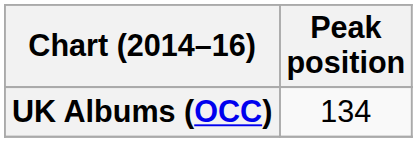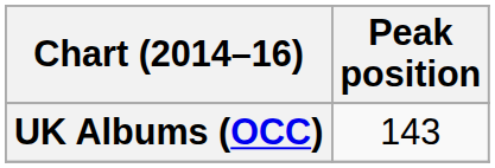UK Albums (OCC) | Peak position: 134 -> 143
